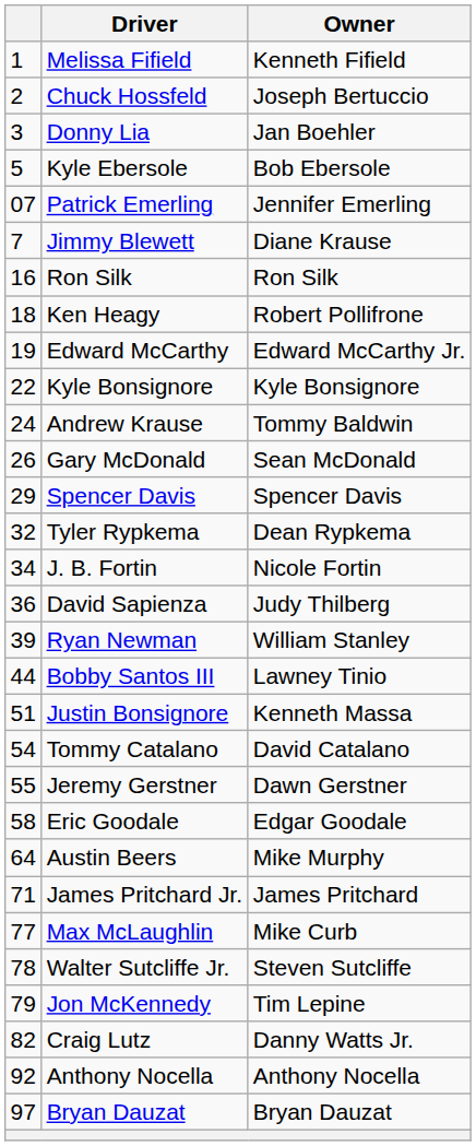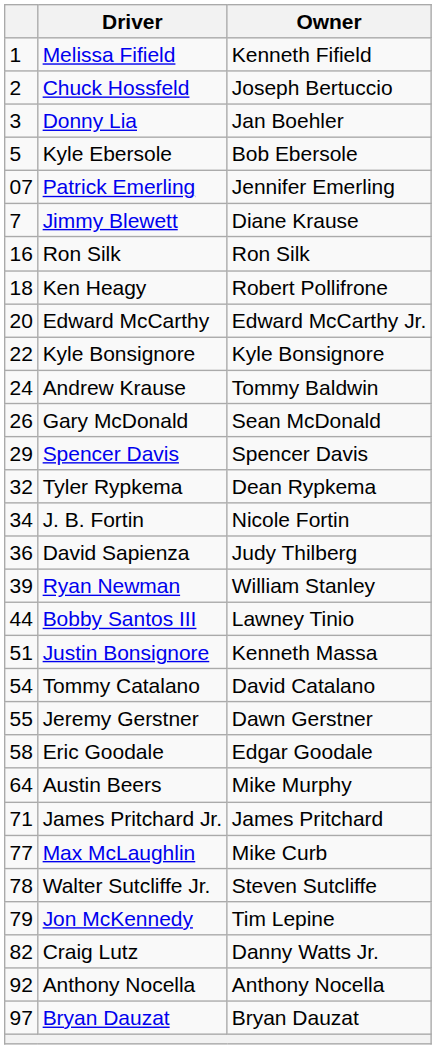Edward McCarthy | column 1: 19 -> 20
